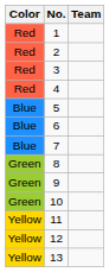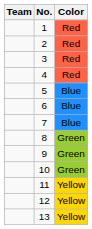columns swapped: Color <-> Team
